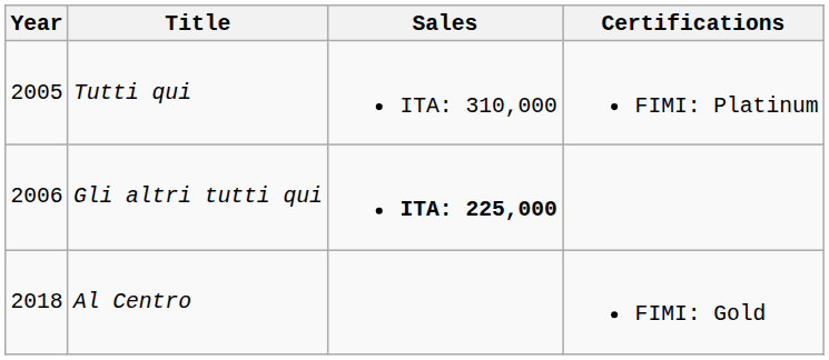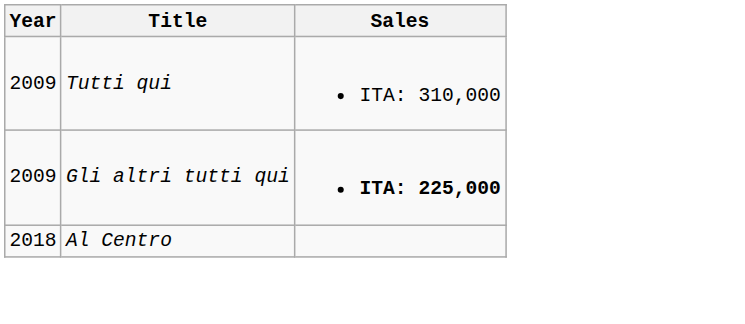- column: Certifications | FIMI: Platinum | FIMI: Gold
Tutti qui | Year: 2005 -> 2009
Gli altri tutti qui | Year: 2006 -> 2009
